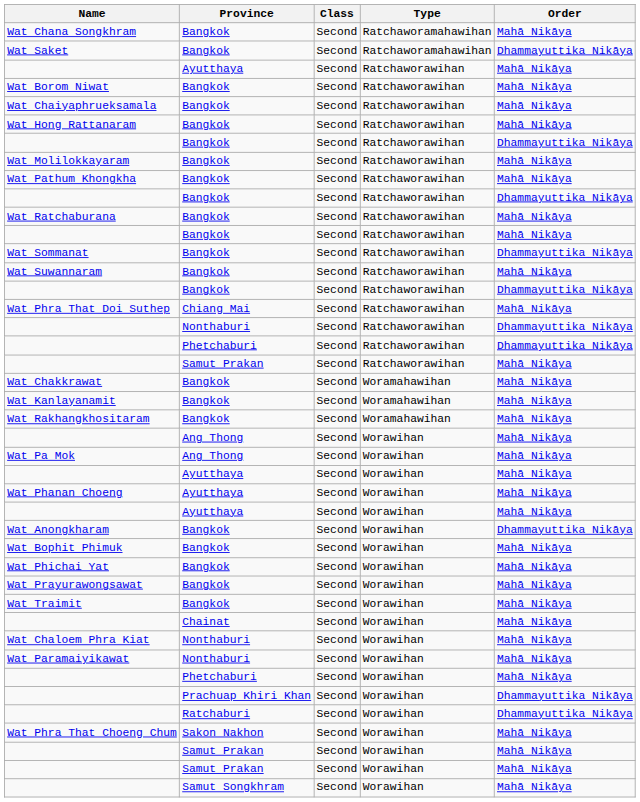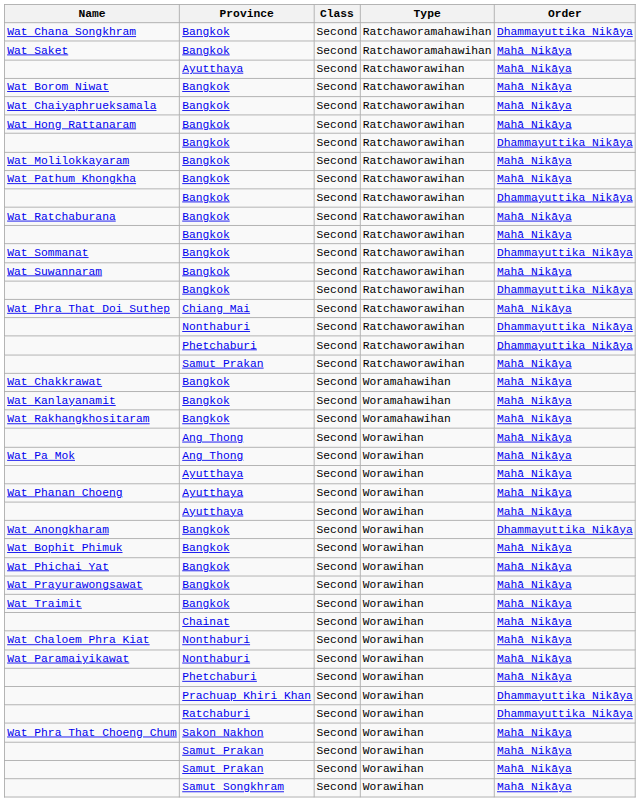Wat Chana Songkhram | Order: Mahā Nikāya -> Dhammayuttika Nikāya
Wat Saket | Order: Dhammayuttika Nikāya -> Mahā Nikāya
